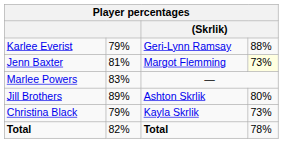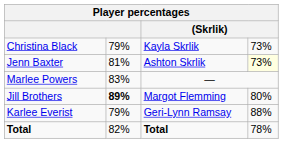rows swapped: Karlee Everist <-> Christina Black
Jenn Baxter | column 3: Margot Flemming -> Ashton Skrlik
Jill Brothers | column 2: normal -> bold
Jill Brothers | column 3: Ashton Skrlik -> Margot Flemming
